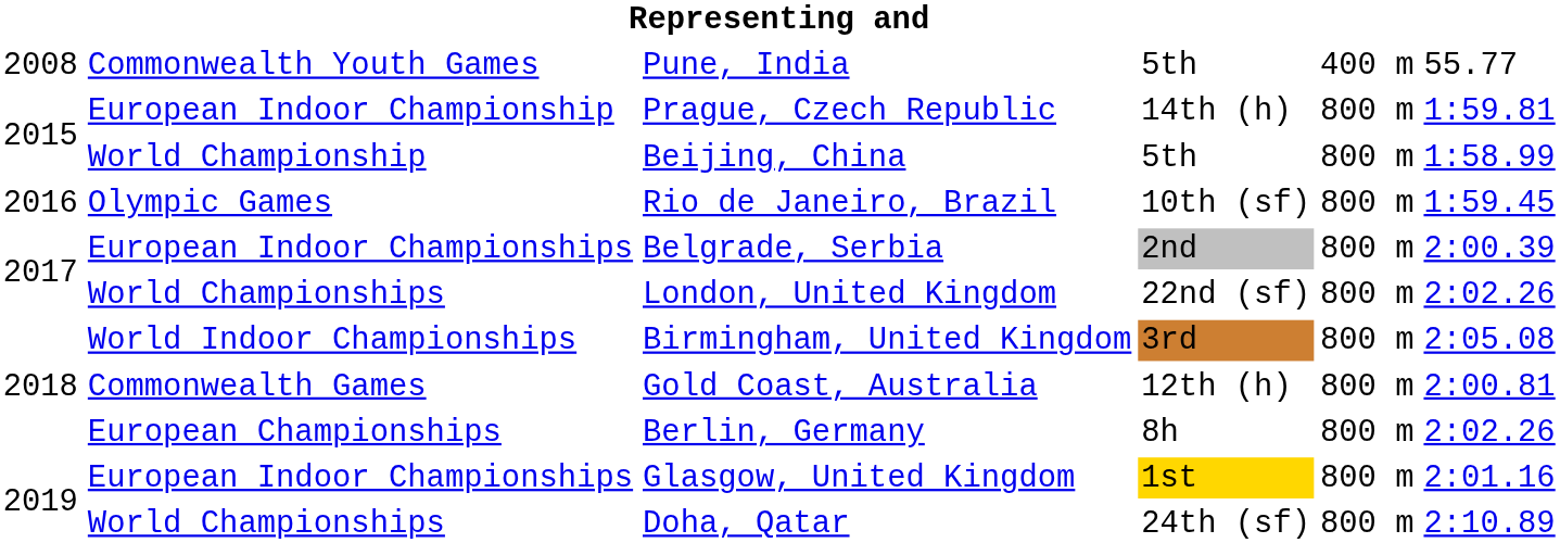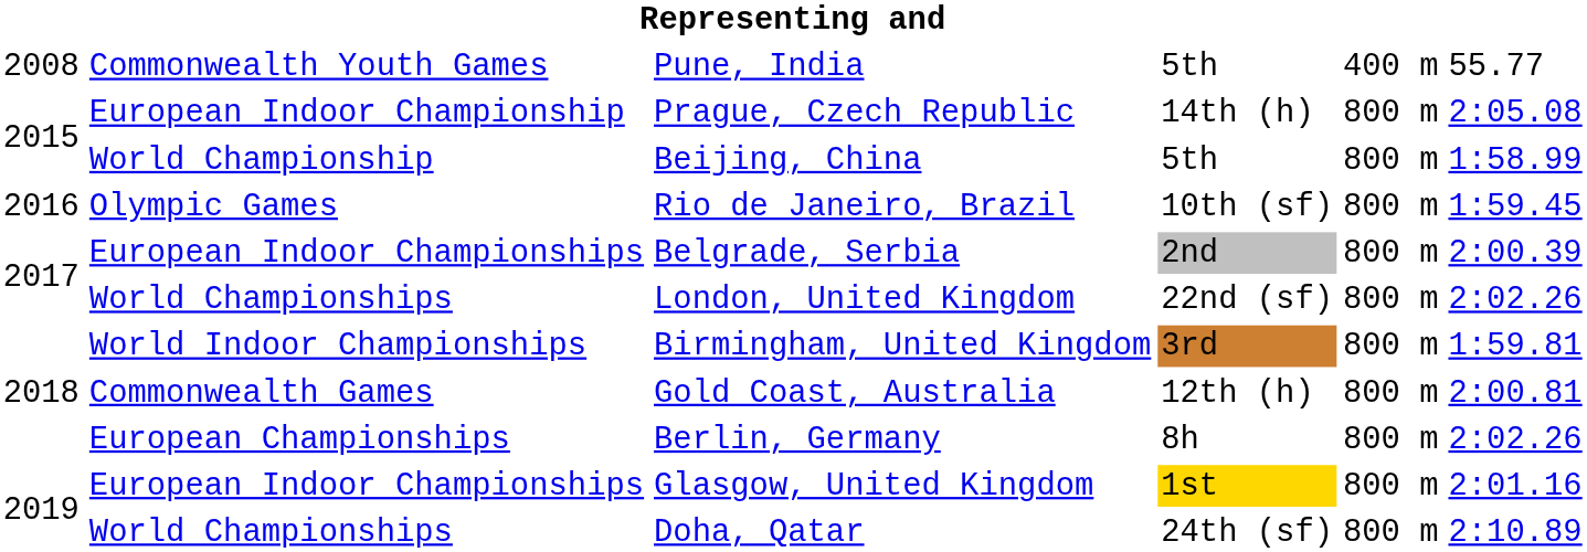Prague, Czech Republic | column 6: 1:59.81 -> 2:05.08
Birmingham, United Kingdom | column 6: 2:05.08 -> 1:59.81
